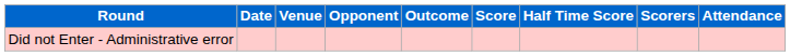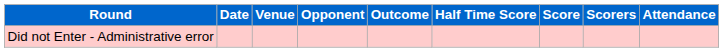columns swapped: Half Time Score <-> Score
